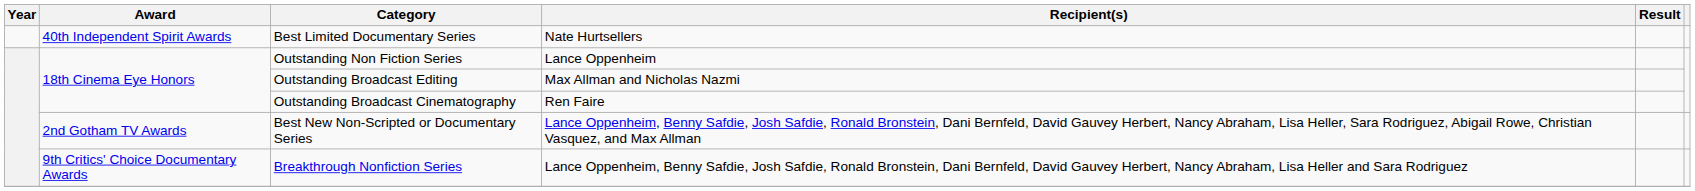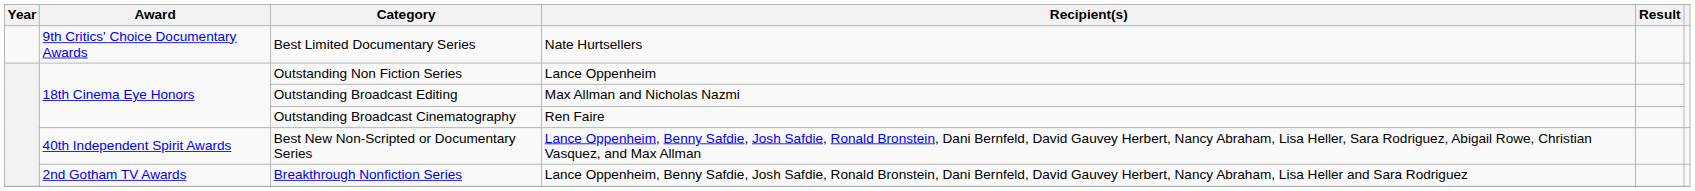Best Limited Documentary Series | Award: 40th Independent Spirit Awards -> 9th Critics' Choice Documentary Awards
Best New Non-Scripted or Documentary Series | Award: 2nd Gotham TV Awards -> 40th Independent Spirit Awards
Breakthrough Nonfiction Series | Award: 9th Critics' Choice Documentary Awards -> 2nd Gotham TV Awards
